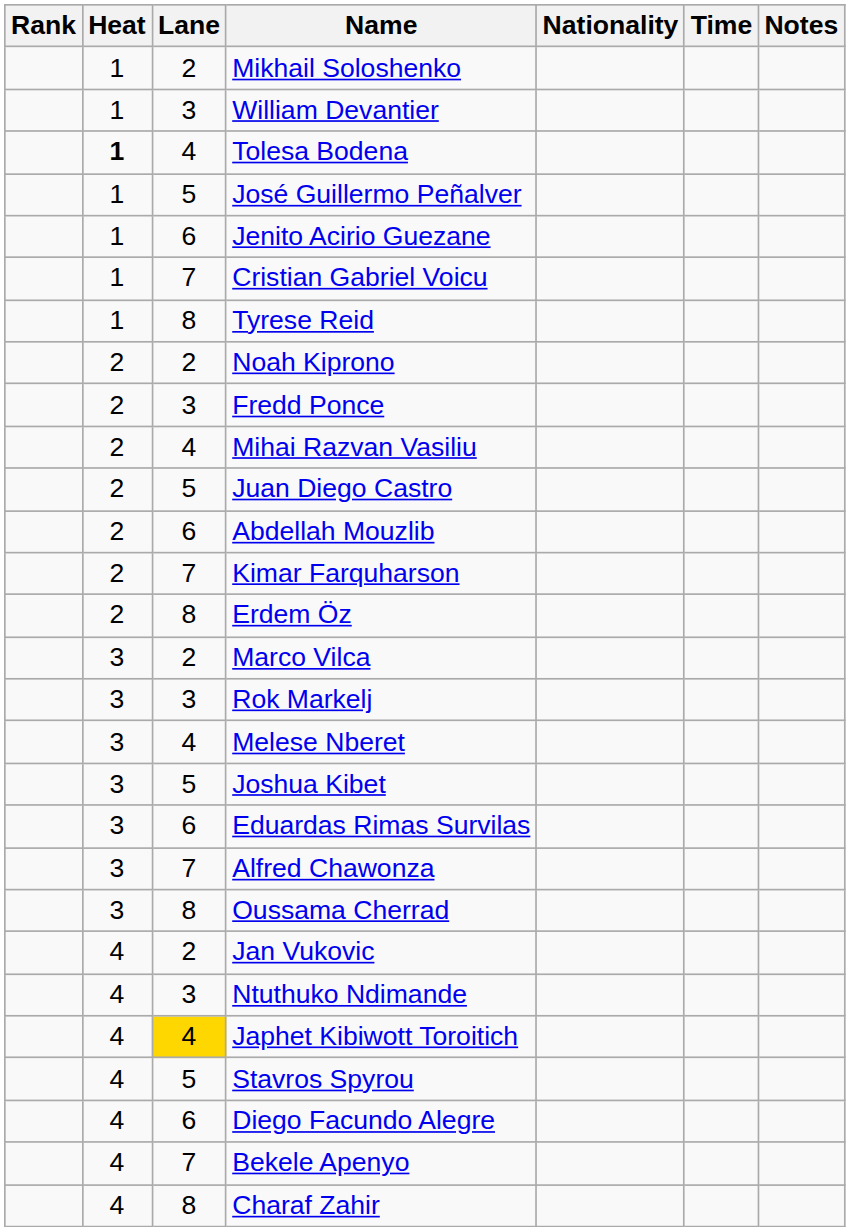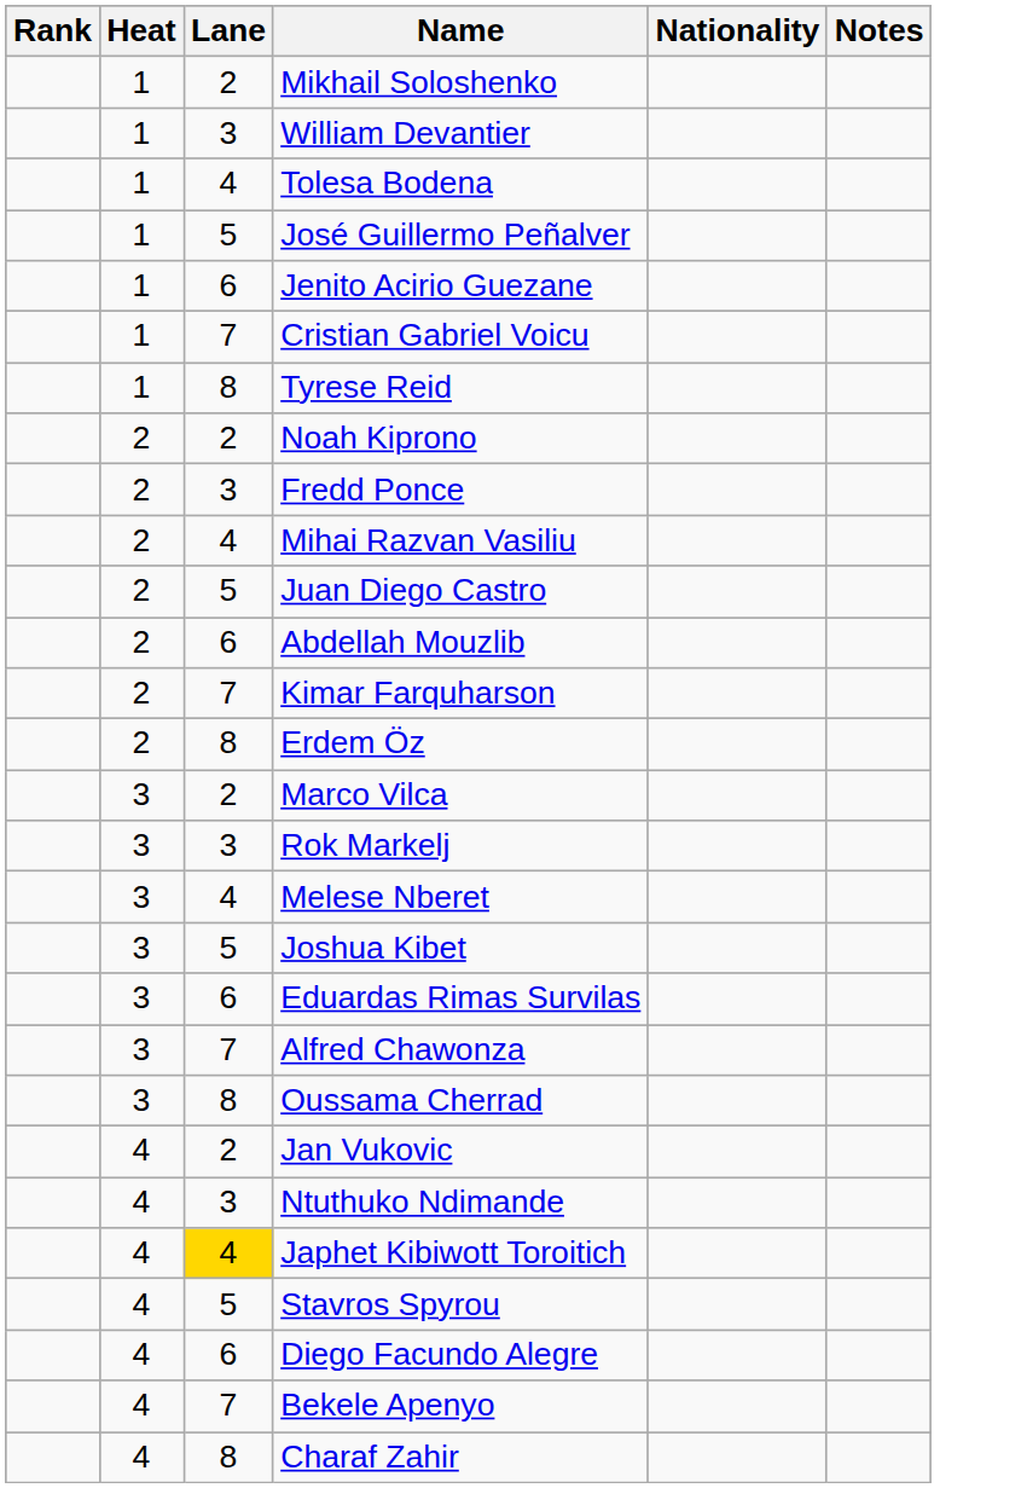- column: Time
Tolesa Bodena | Heat: bold -> normal
